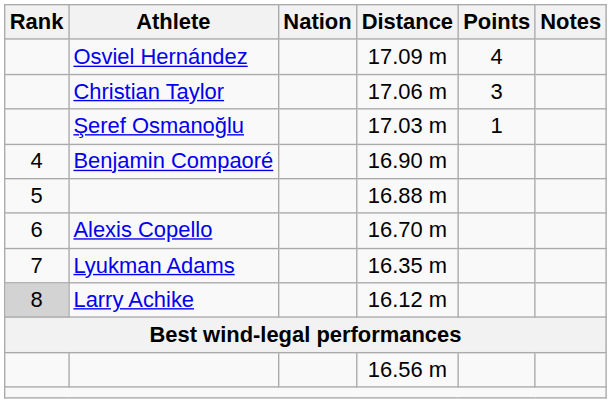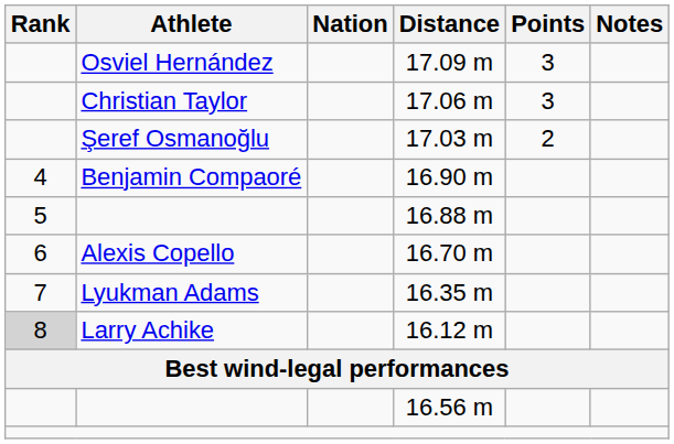17.09 m | Points: 4 -> 3
17.03 m | Points: 1 -> 2
